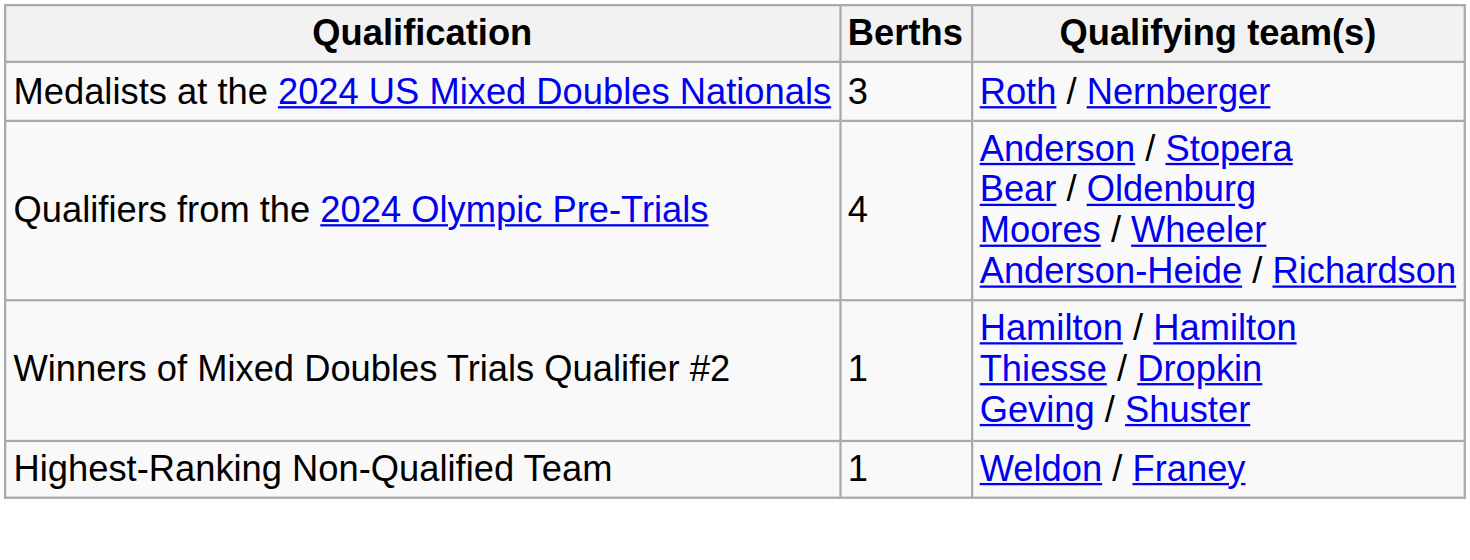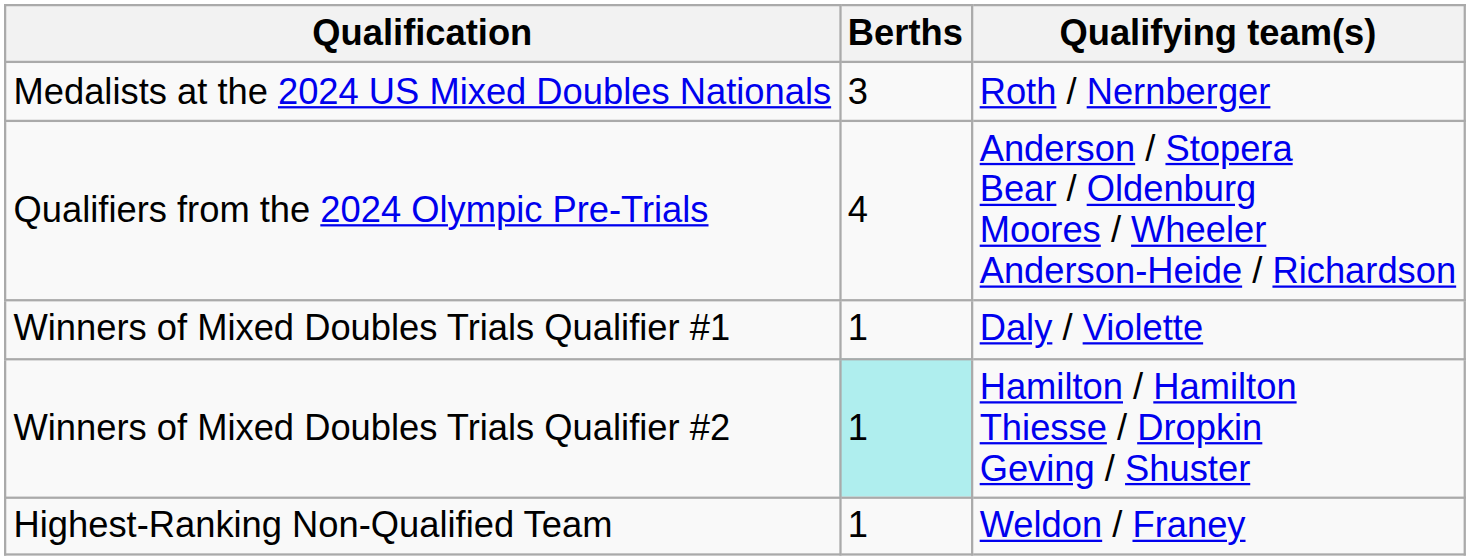+ row: Winners of Mixed Doubles Trials Qualifier #1 | 1 | Daly / Violette
Winners of Mixed Doubles Trials Qualifier #2 | Berths: no background -> paleturquoise background
